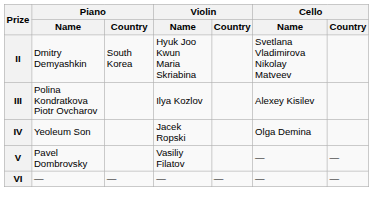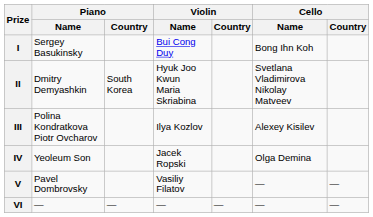+ row: I | Sergey Basukinsky | Bui Cong Duy | Bong Ihn Koh
